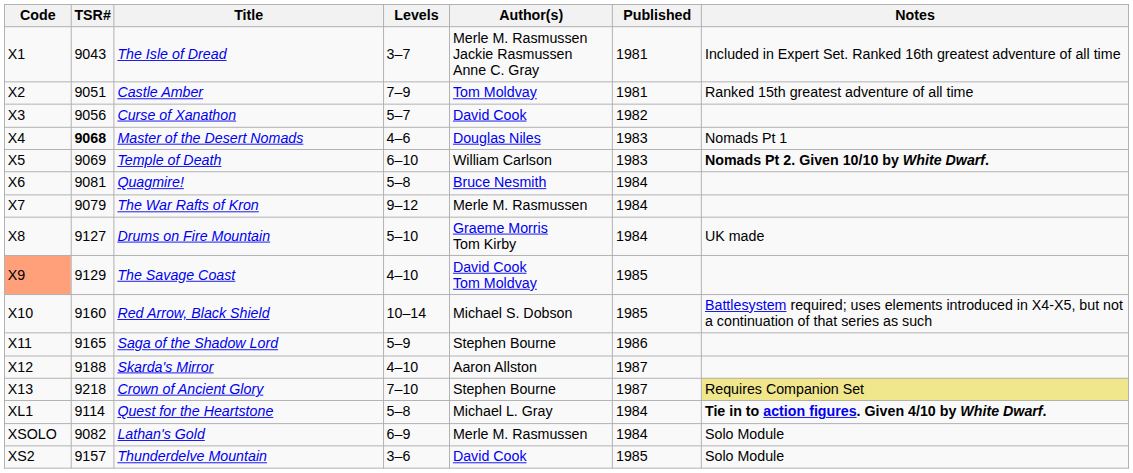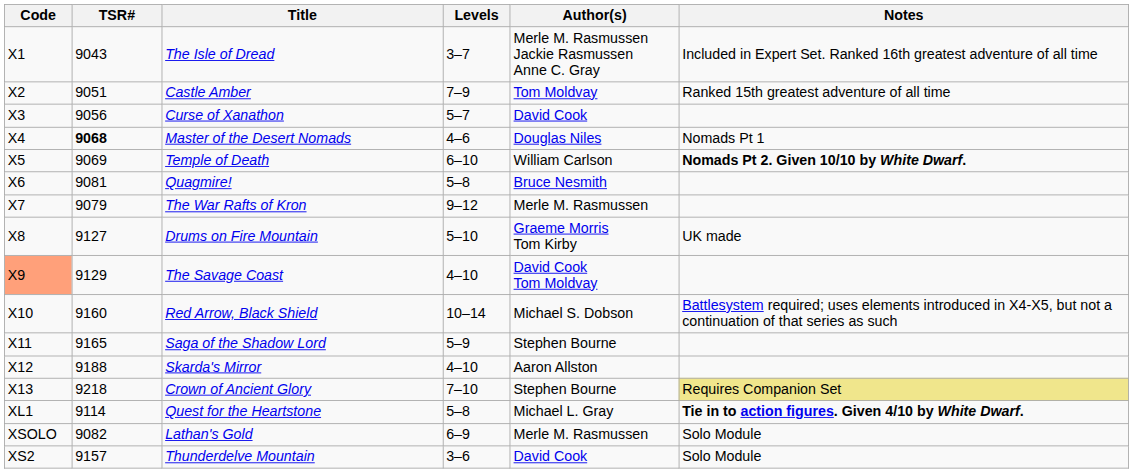- column: Published | 1981 | 1981 | 1982 | 1983 | 1983 | 1984 | 1984 | 1984 | 1985 | 1985 | 1986 | 1987 | 1987 | 1984 | 1984 | 1985
